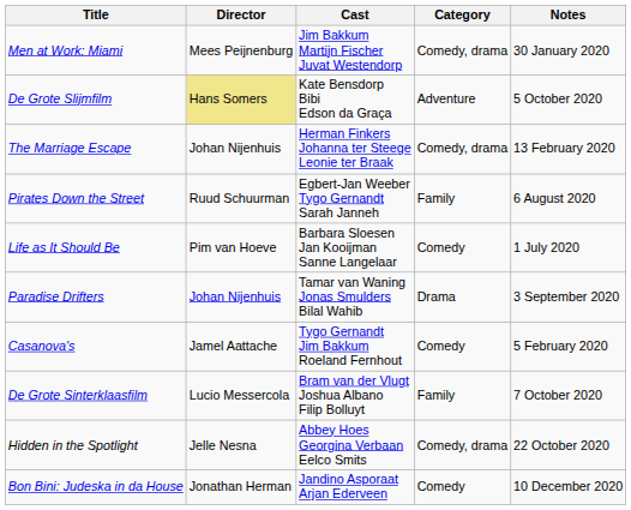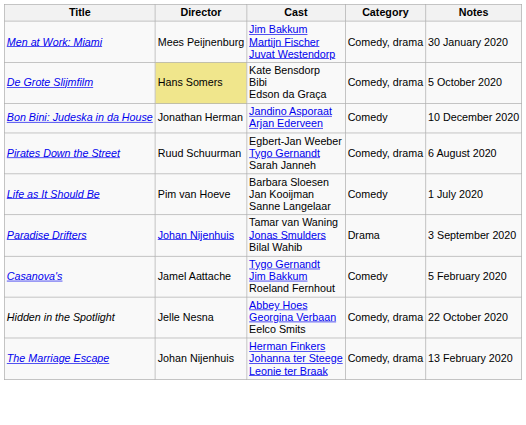De Grote Slijmfilm | Category: Adventure -> Comedy, drama
rows swapped: The Marriage Escape <-> Bon Bini: Judeska in da House
Pirates Down the Street | Category: Family -> Comedy, drama
- row: De Grote Sinterklaasfilm | Lucio Messercola | Bram van der Vlugt Joshua Albano Filip Bolluyt | Family | 7 October 2020
